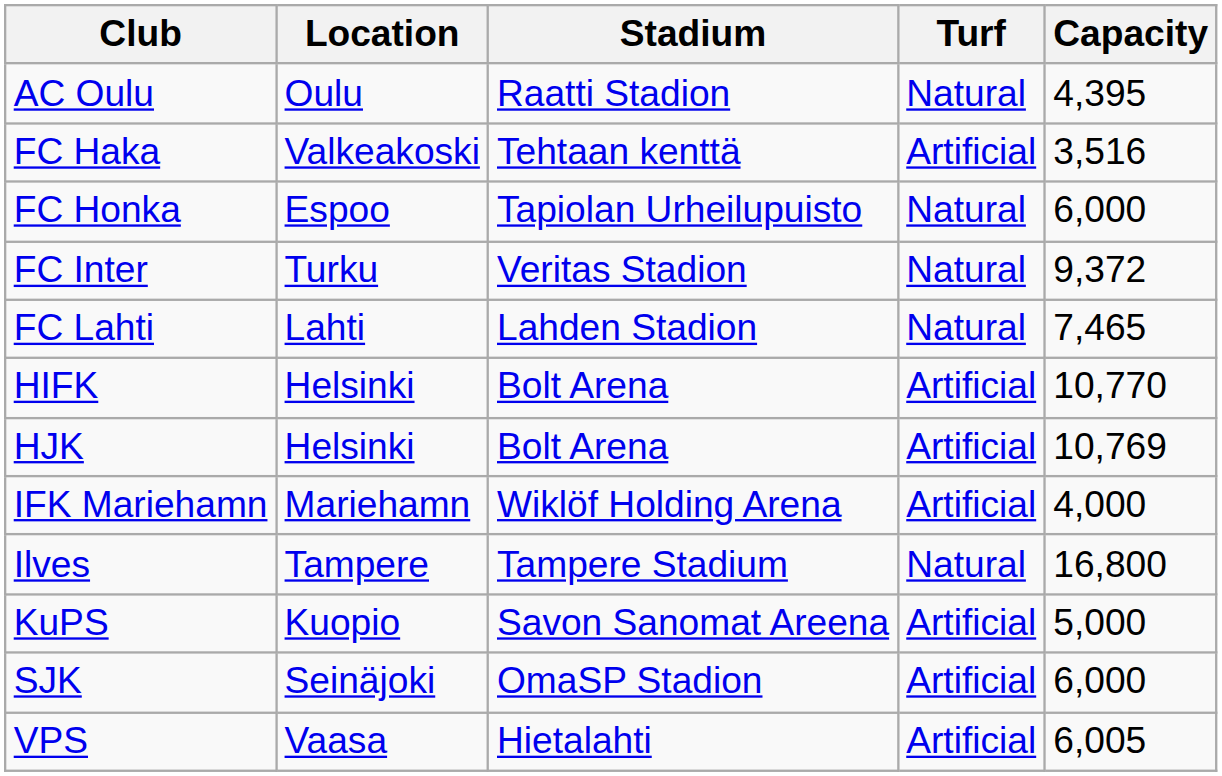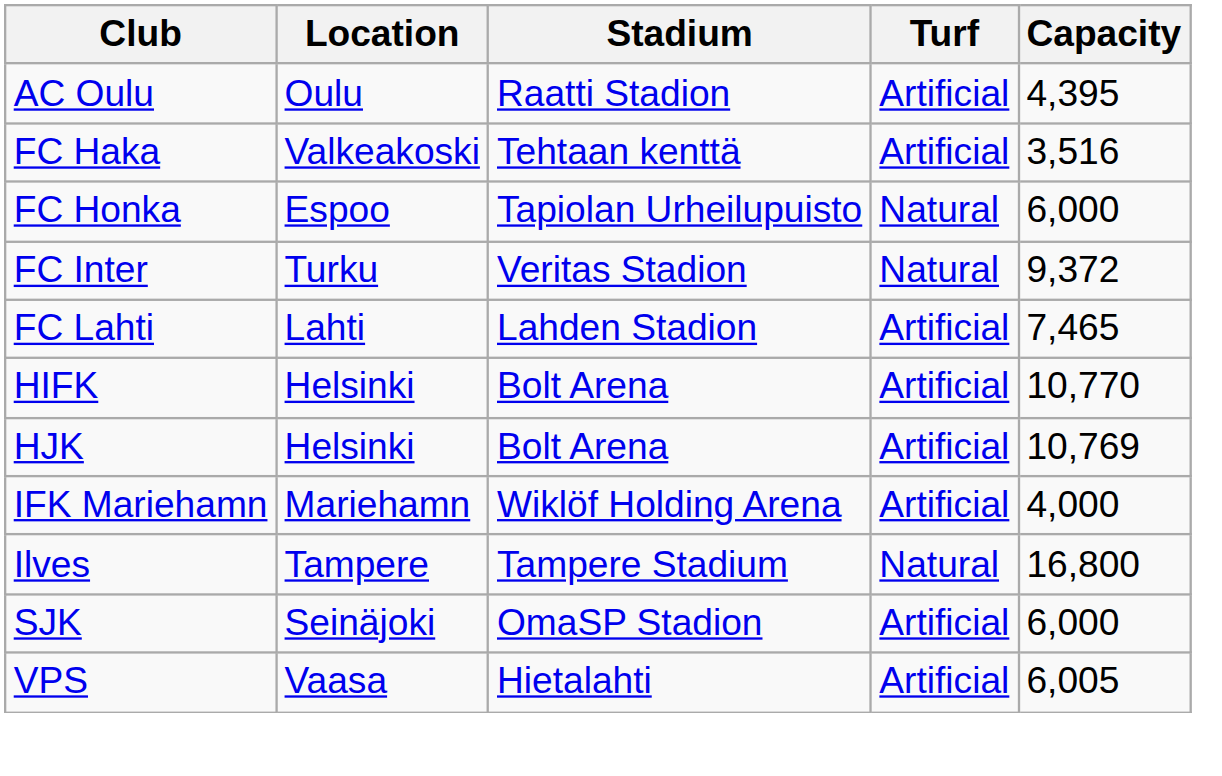AC Oulu | Turf: Natural -> Artificial
FC Lahti | Turf: Natural -> Artificial
- row: KuPS | Kuopio | Savon Sanomat Areena | Artificial | 5,000
